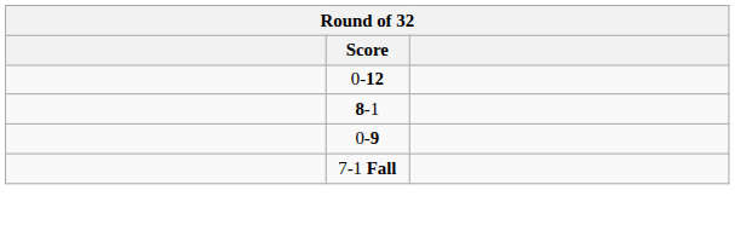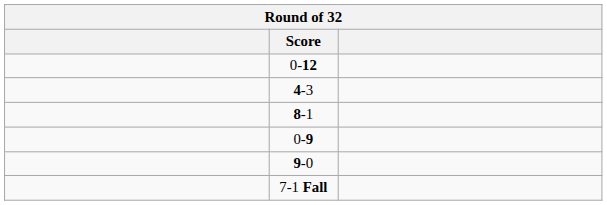+ row: 4-3
+ row: 9-0
